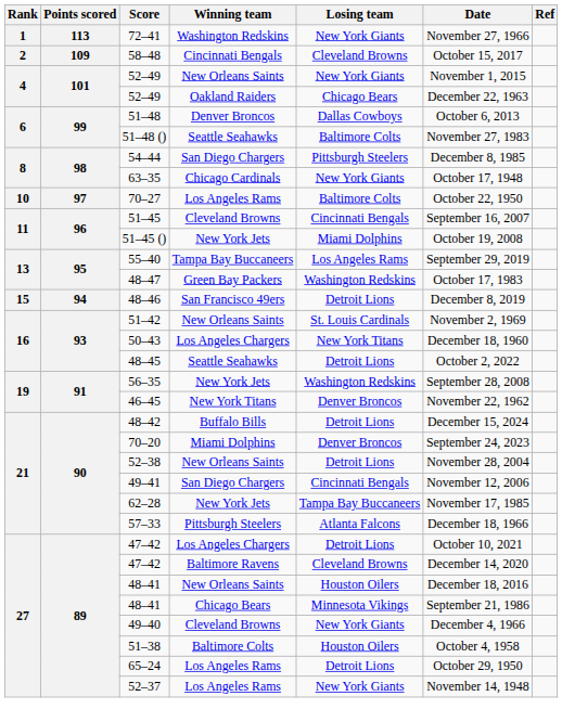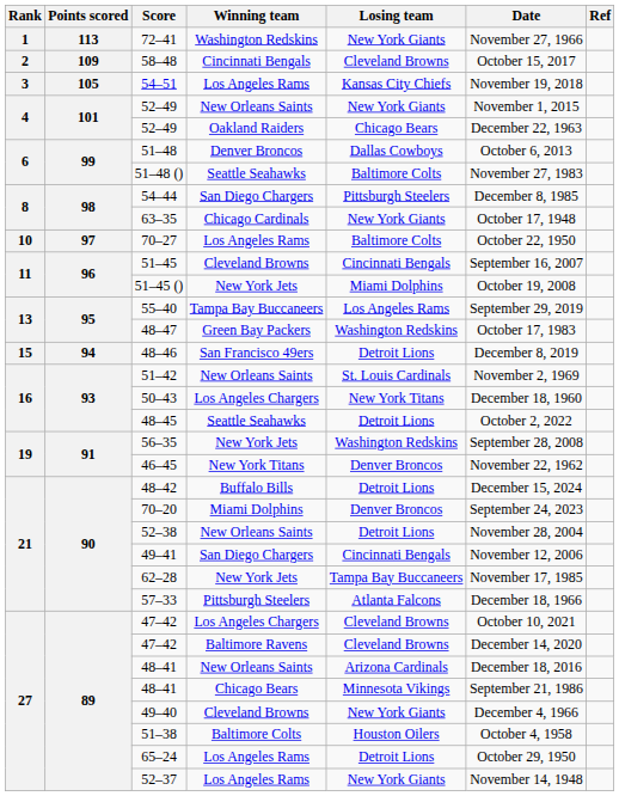+ row: 3 | 105 | 54–51 | Los Angeles Rams | Kansas City Chiefs | November 19, 2018
47–42 / Los Angeles Chargers | Losing team: Detroit Lions -> Cleveland Browns
48–41 / New Orleans Saints | Losing team: Houston Oilers -> Arizona Cardinals
